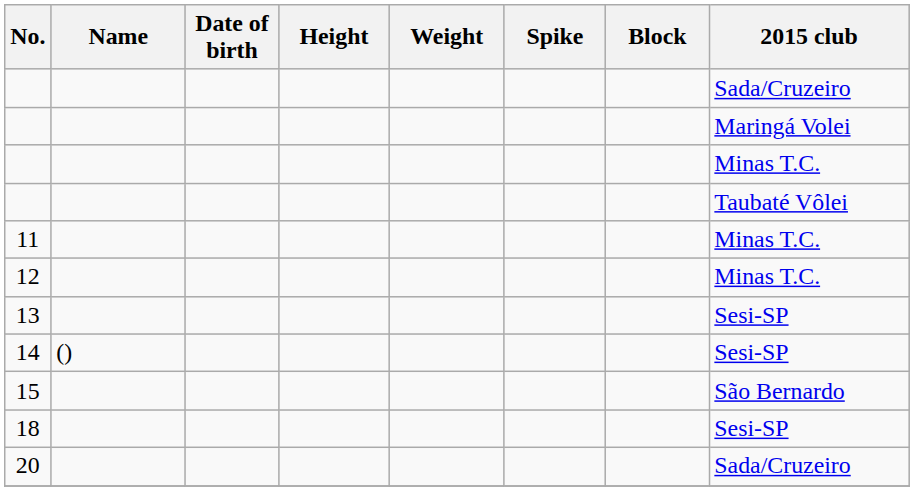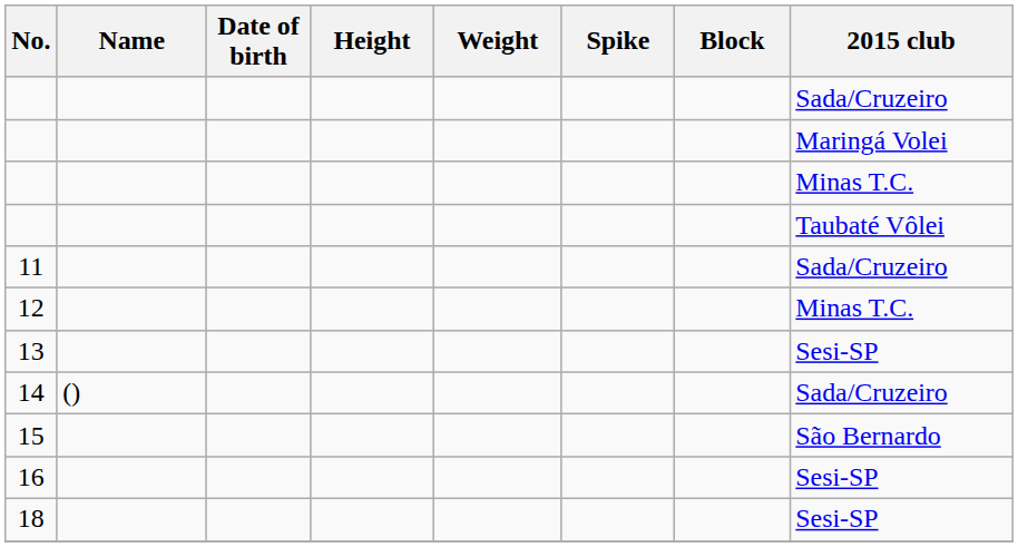11 | 2015 club: Minas T.C. -> Sada/Cruzeiro
14 | 2015 club: Sesi-SP -> Sada/Cruzeiro
+ row: 16 | Sesi-SP
- row: 20 | Sada/Cruzeiro
